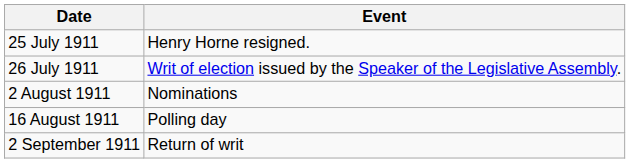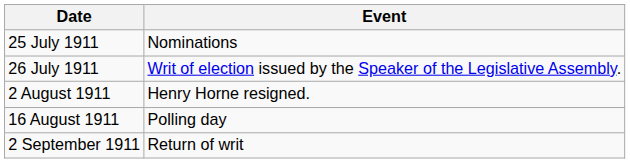25 July 1911 | Event: Henry Horne resigned. -> Nominations
2 August 1911 | Event: Nominations -> Henry Horne resigned.
